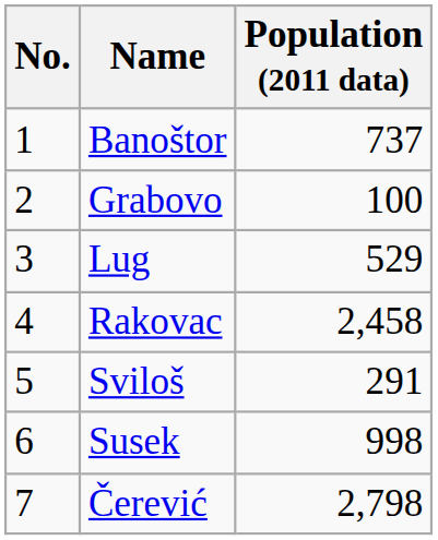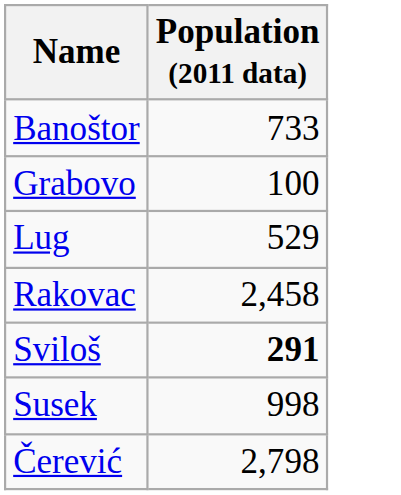- column: No. | 1 | 2 | 3 | 4 | 5 | 6 | 7
Banoštor | Population (2011 data): 737 -> 733
Sviloš | Population (2011 data): normal -> bold
